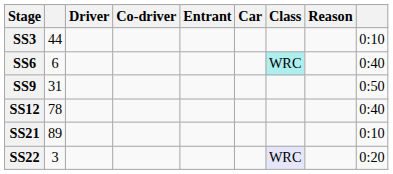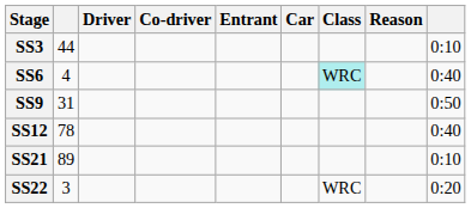SS6 | column 2: 6 -> 4
SS22 | Class: lavender background -> no background
